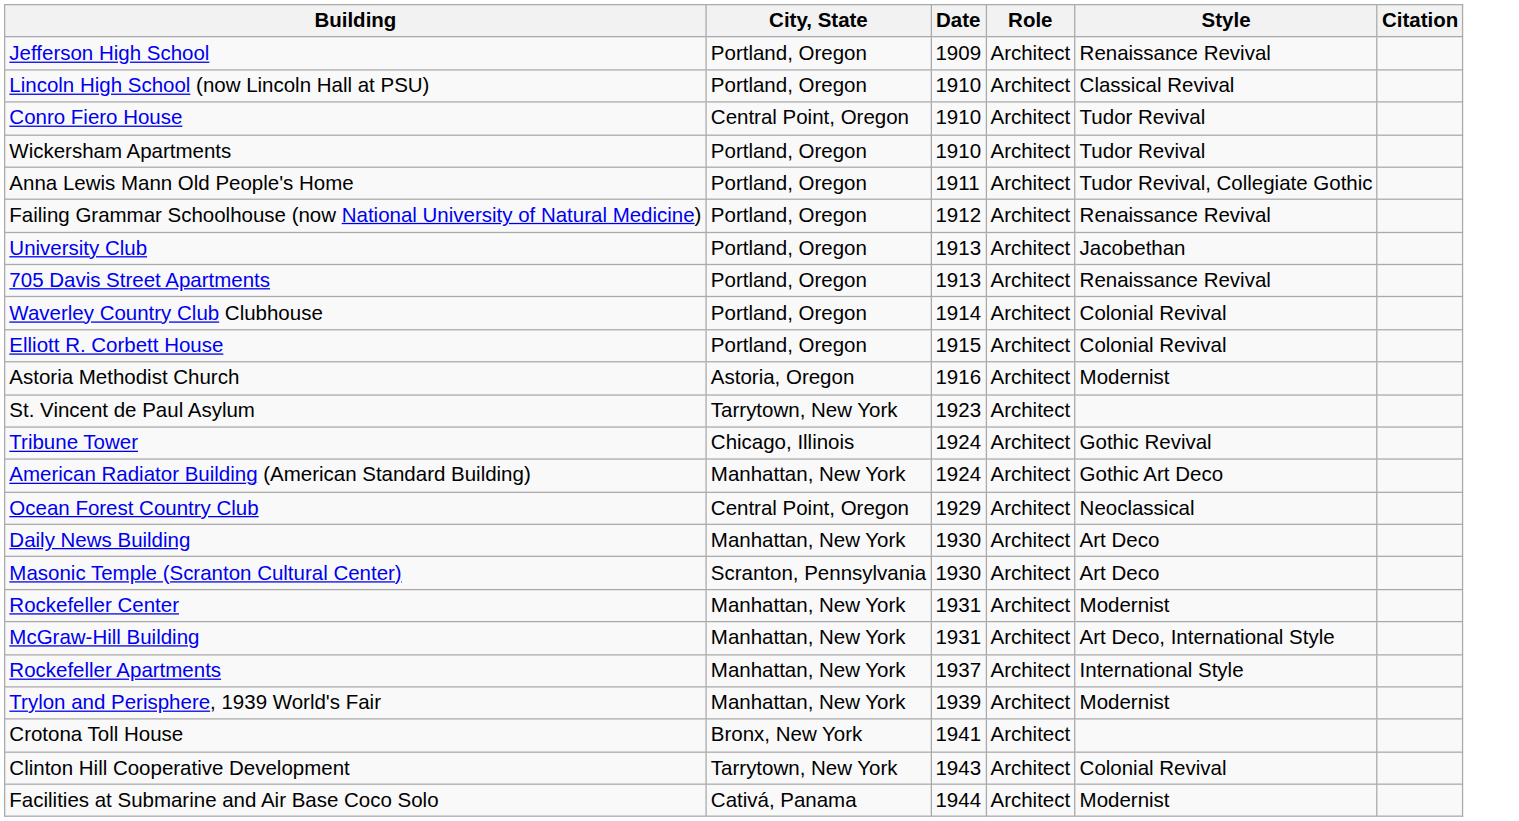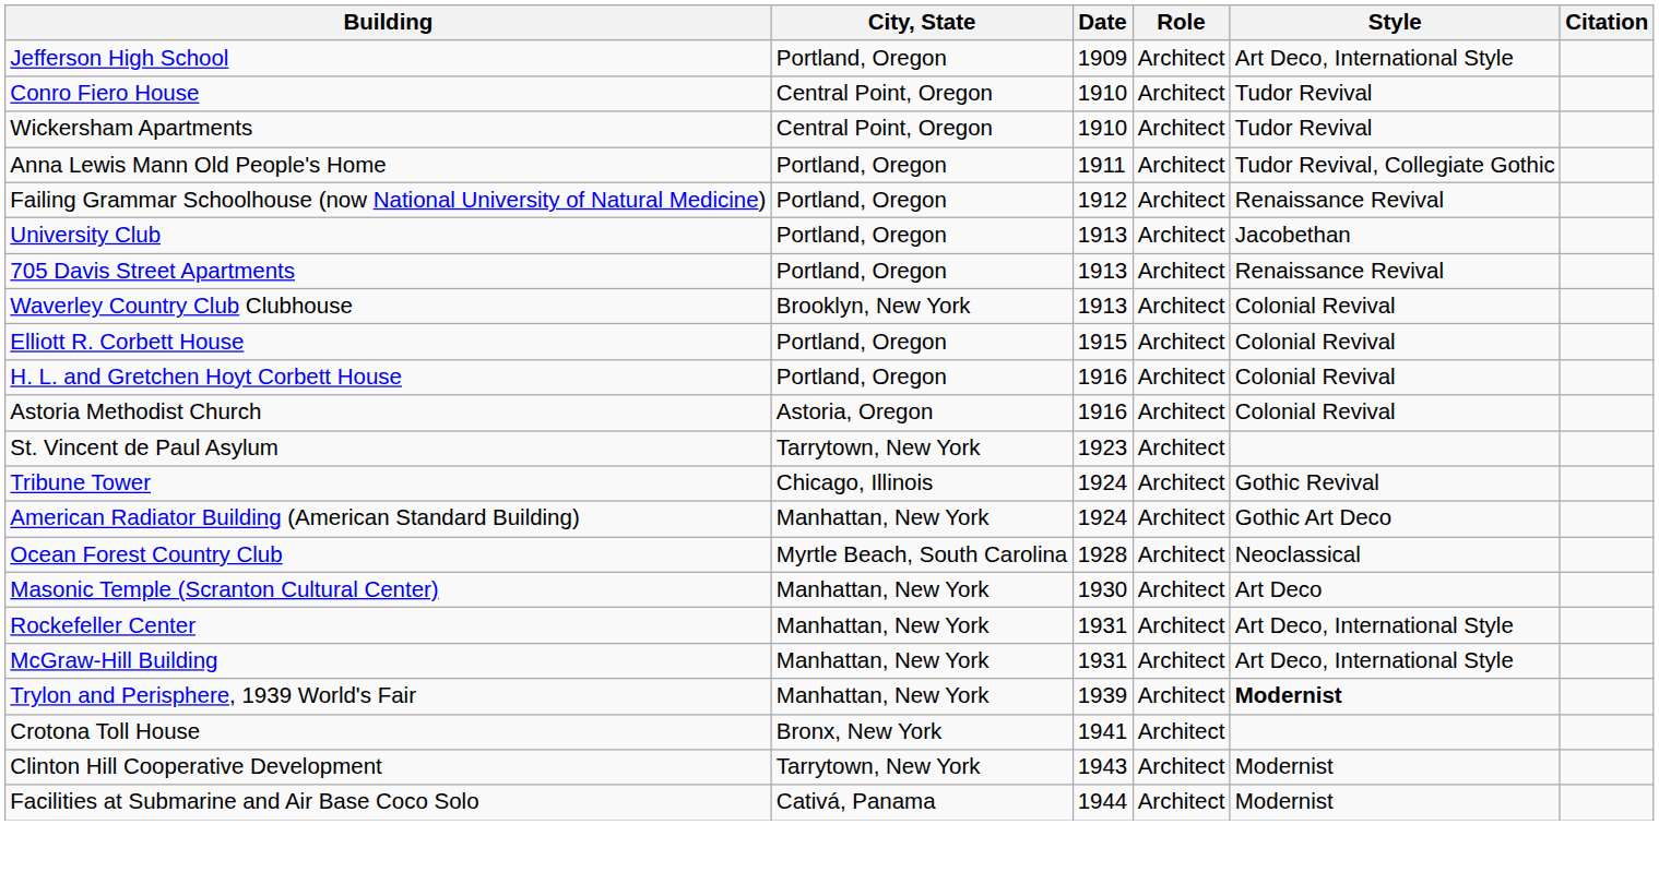Jefferson High School | Style: Renaissance Revival -> Art Deco, International Style
- row: Lincoln High School (now Lincoln Hall at PSU) | Portland, Oregon | 1910 | Architect | Classical Revival
Wickersham Apartments | City, State: Portland, Oregon -> Central Point, Oregon
Waverley Country Club Clubhouse | City, State: Portland, Oregon -> Brooklyn, New York
Waverley Country Club Clubhouse | Date: 1914 -> 1913
+ row: H. L. and Gretchen Hoyt Corbett House | Portland, Oregon | 1916 | Architect | Colonial Revival
Astoria Methodist Church | Style: Modernist -> Colonial Revival
Ocean Forest Country Club | City, State: Central Point, Oregon -> Myrtle Beach, South Carolina
Ocean Forest Country Club | Date: 1929 -> 1928
- row: Daily News Building | Manhattan, New York | 1930 | Architect | Art Deco
Masonic Temple (Scranton Cultural Center) | City, State: Scranton, Pennsylvania -> Manhattan, New York
Rockefeller Center | Style: Modernist -> Art Deco, International Style
- row: Rockefeller Apartments | Manhattan, New York | 1937 | Architect | International Style
Trylon and Perisphere, 1939 World's Fair | Style: normal -> bold
Clinton Hill Cooperative Development | Style: Colonial Revival -> Modernist
